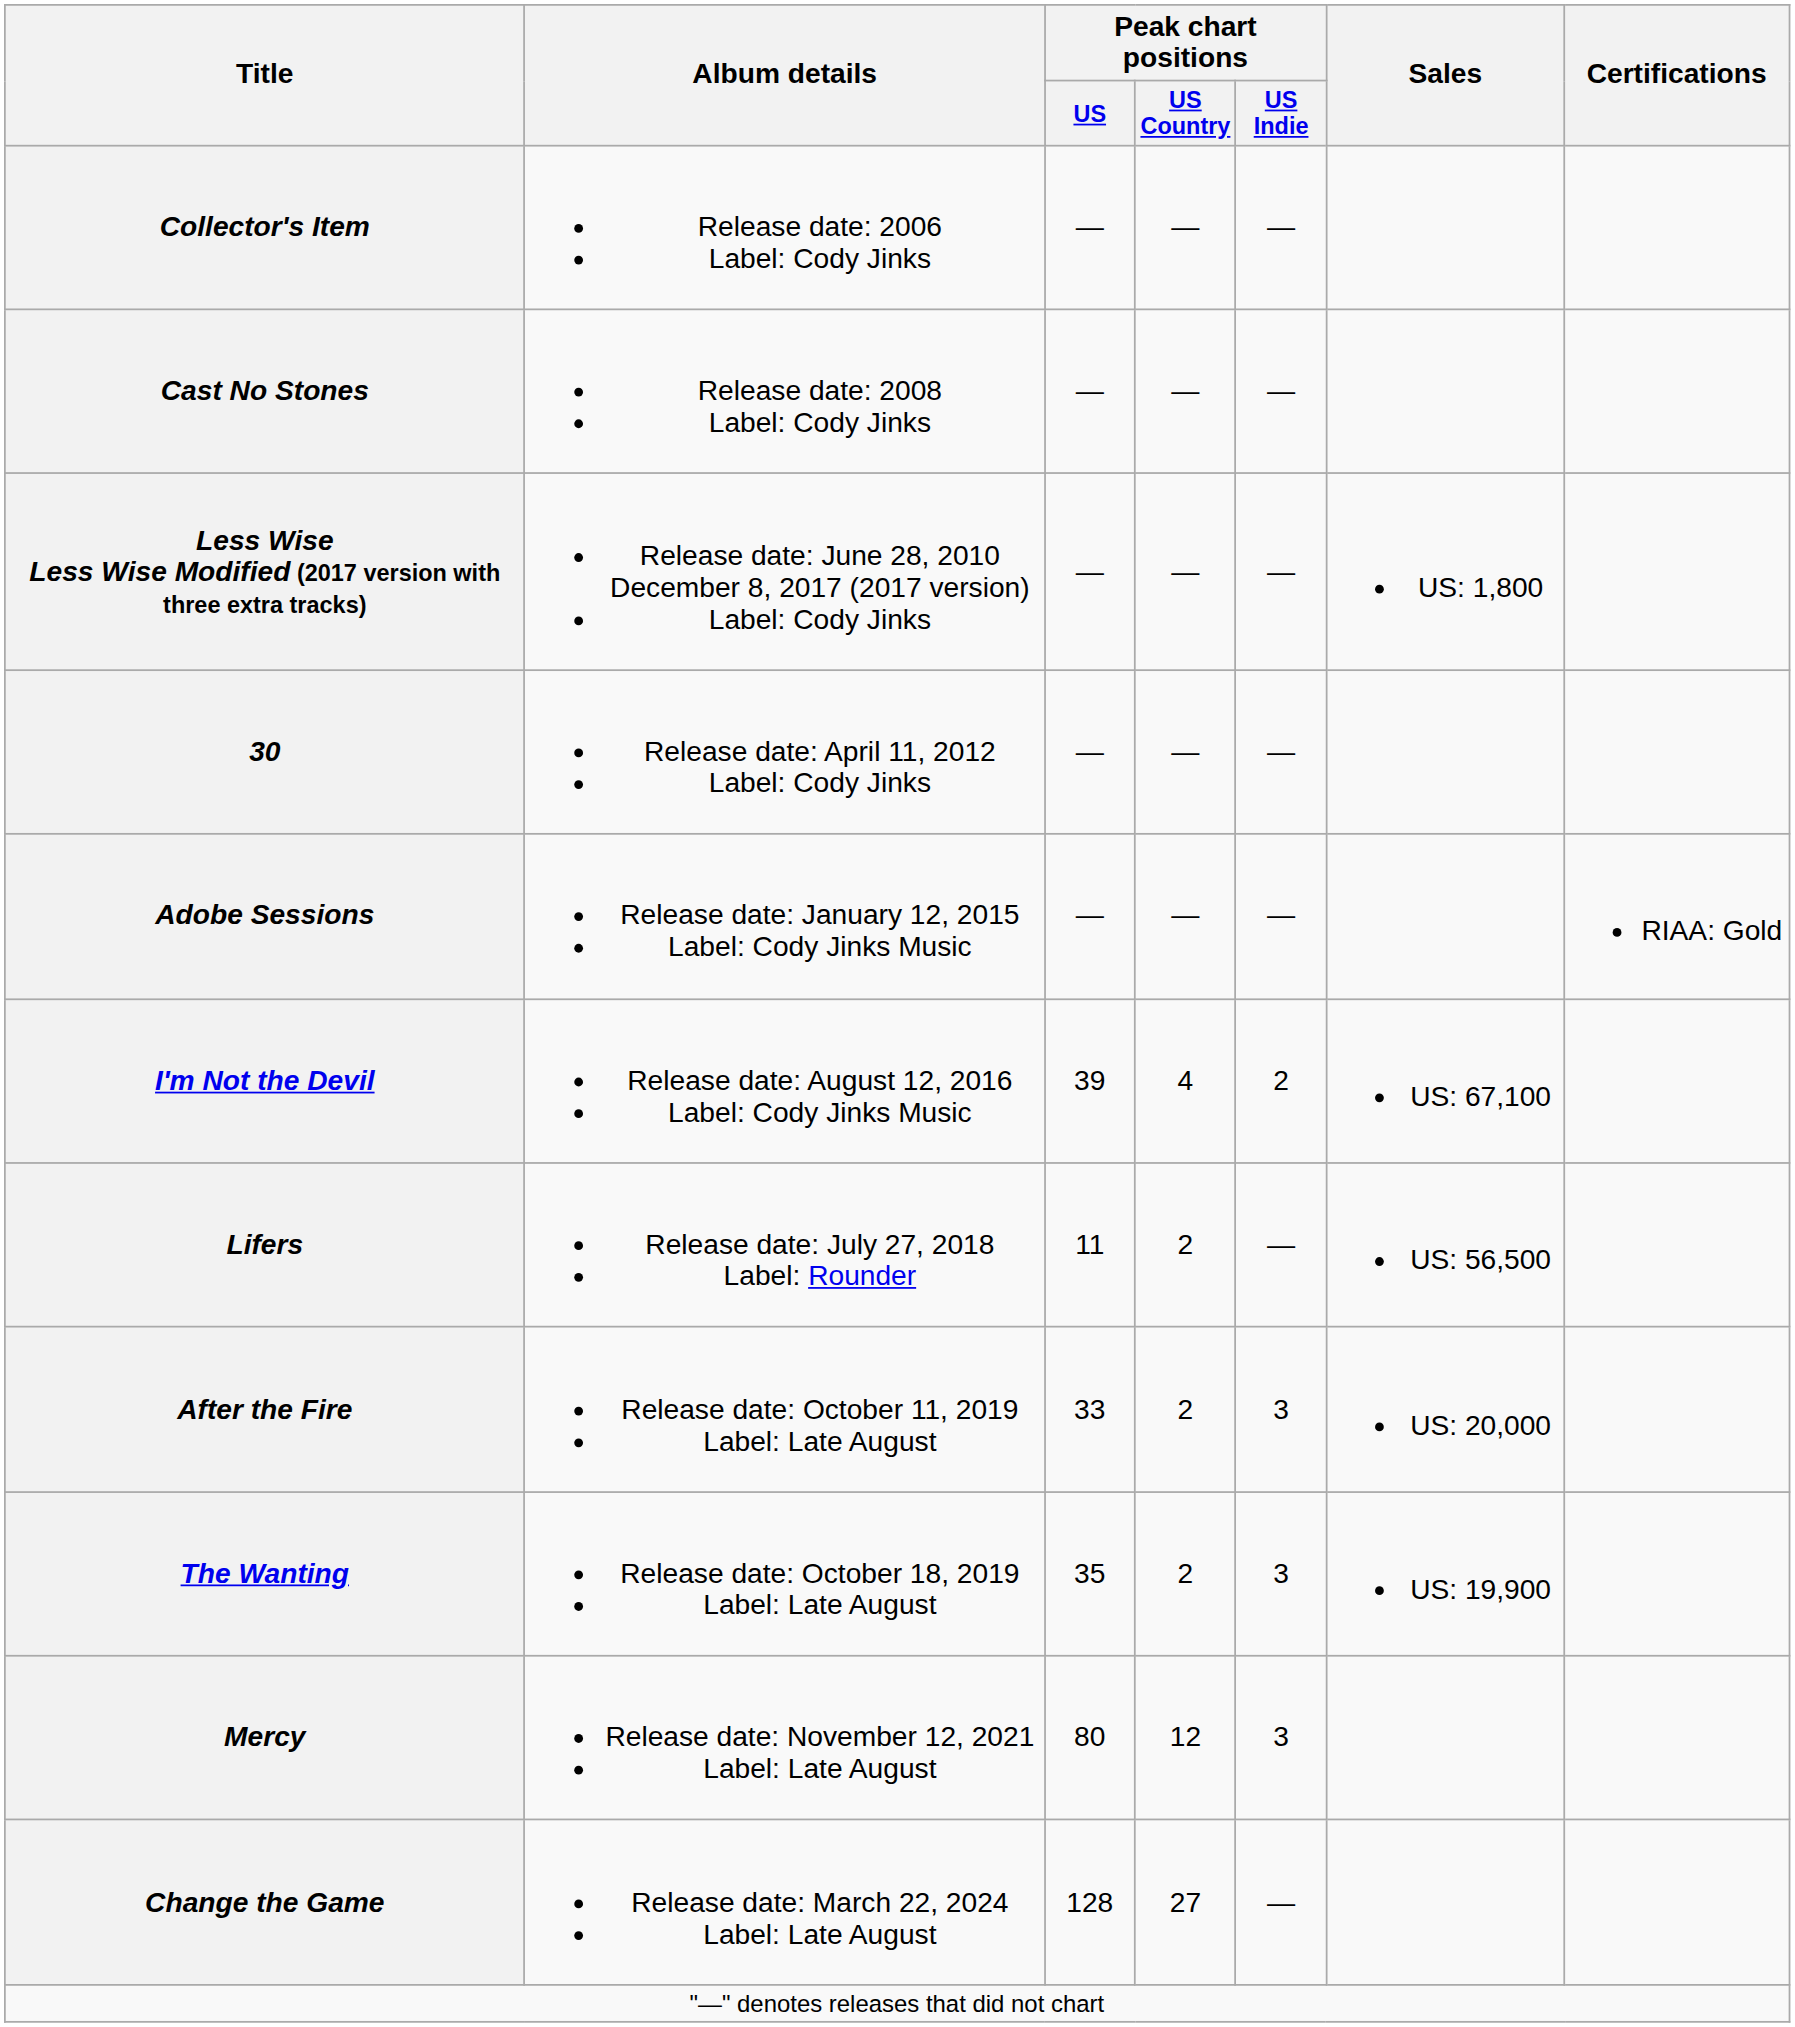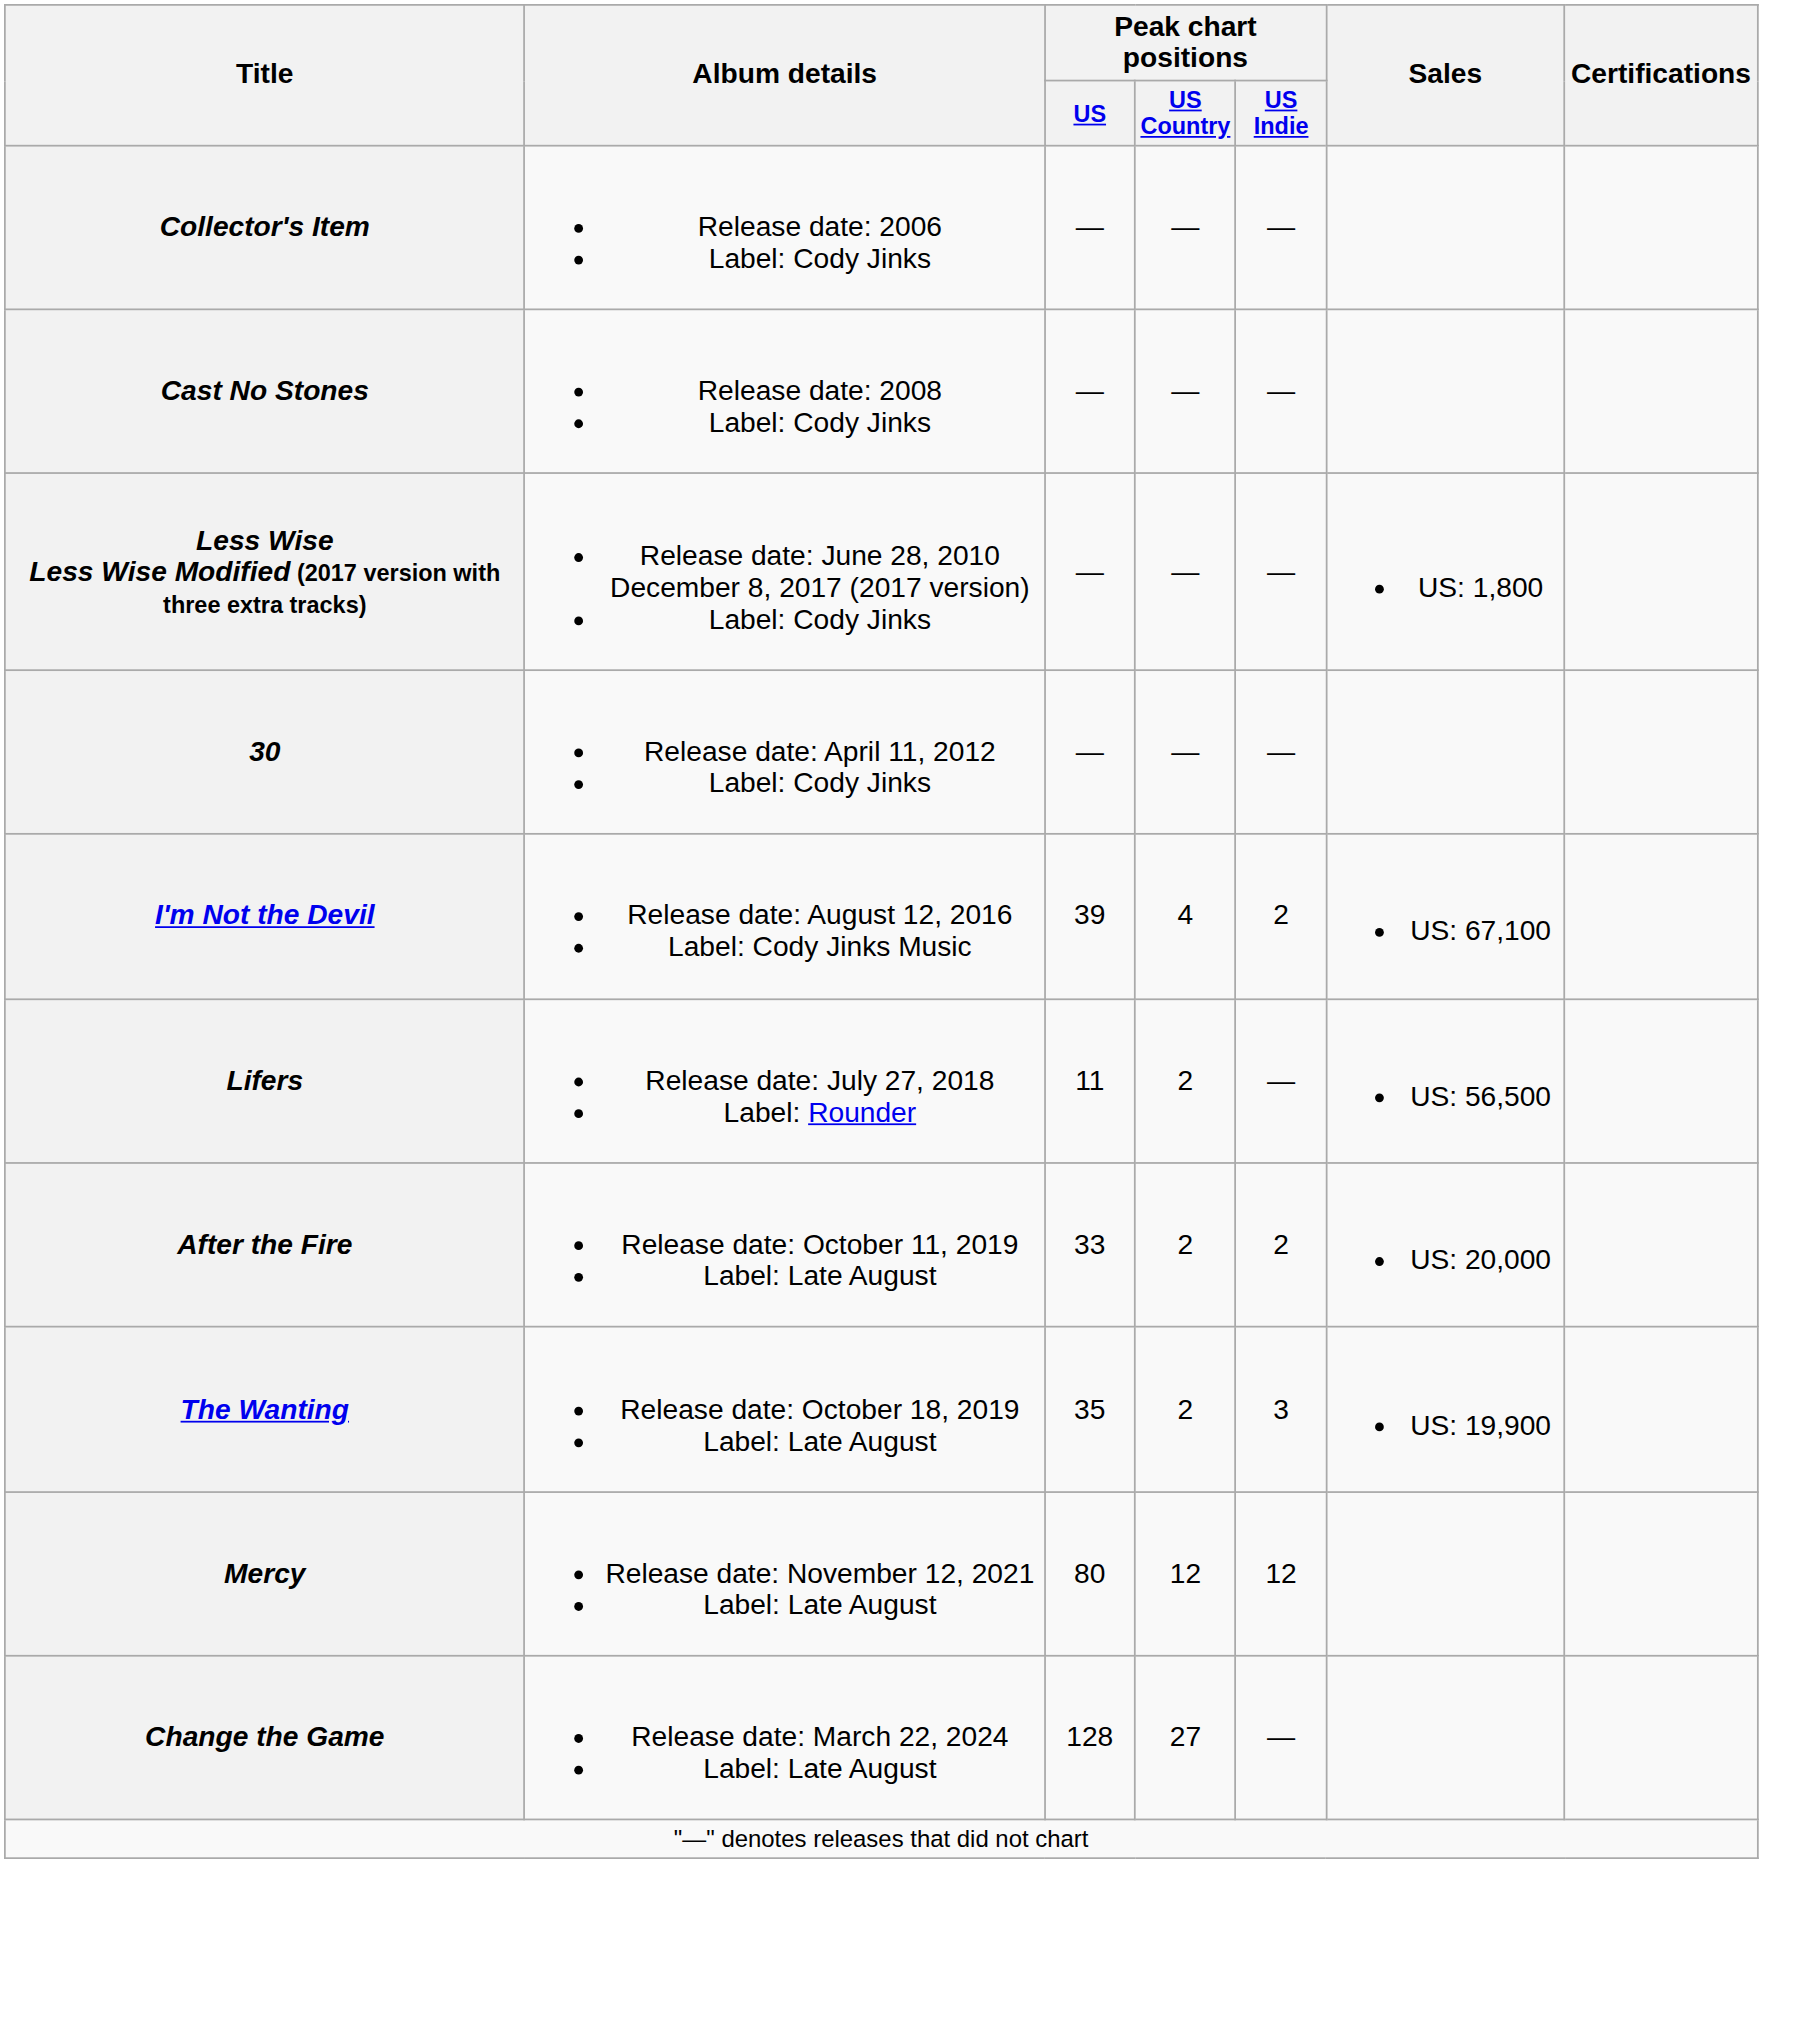- row: Adobe Sessions | Release date: January 12, 2015 Label: Cody Jinks Music | — | — | — | RIAA: Gold
After the Fire | Peak chart positions / US Indie: 3 -> 2
Mercy | Peak chart positions / US Indie: 3 -> 12
